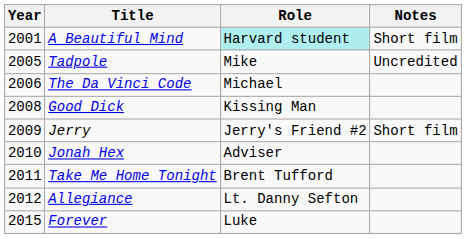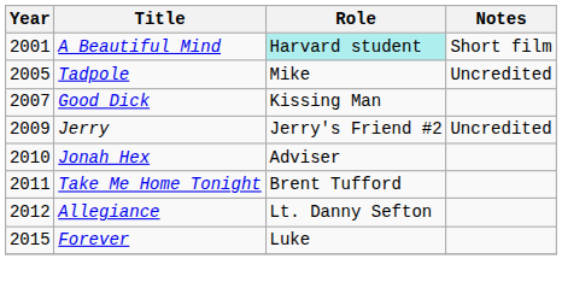- row: 2006 | The Da Vinci Code | Michael
Good Dick | Year: 2008 -> 2007
Jerry | Notes: Short film -> Uncredited
